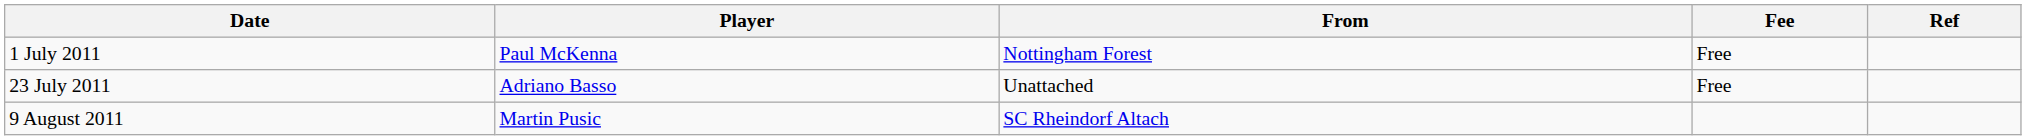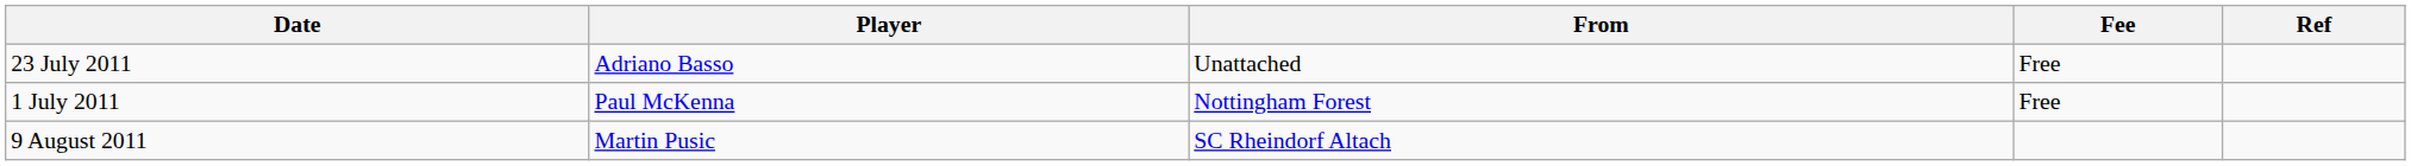rows swapped: 1 July 2011 <-> 23 July 2011
